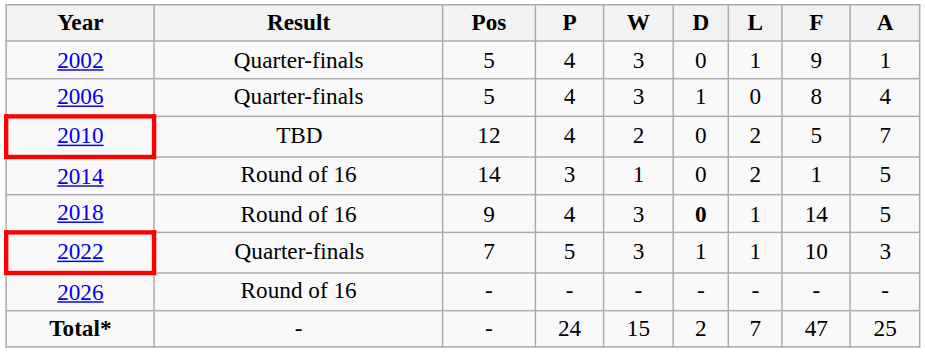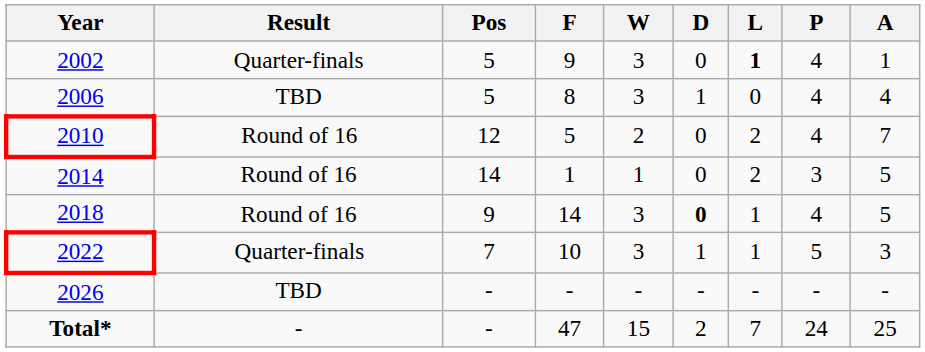columns swapped: P <-> F
2002 | L: normal -> bold
2006 | Result: Quarter-finals -> TBD
2010 | Result: TBD -> Round of 16
2026 | Result: Round of 16 -> TBD
